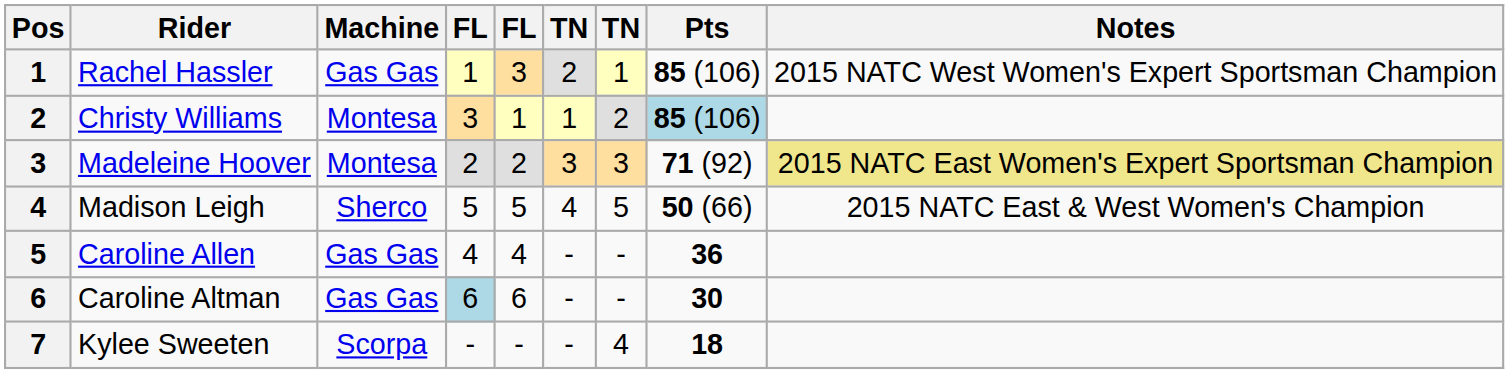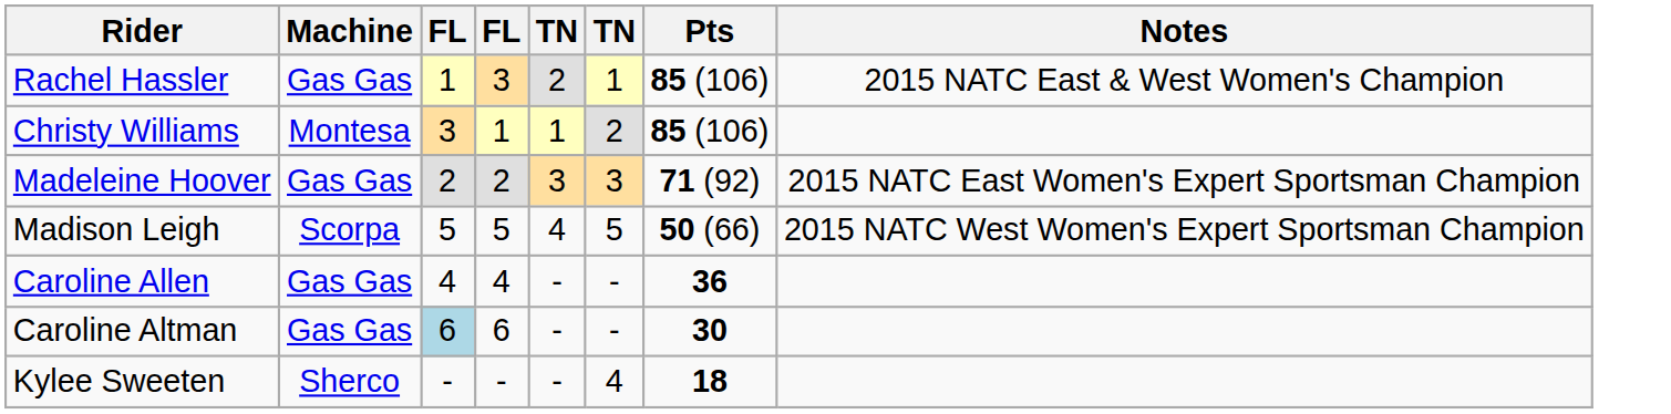- column: Pos | 1 | 2 | 3 | 4 | 5 | 6 | 7
Rachel Hassler | Notes: 2015 NATC West Women's Expert Sportsman Champion -> 2015 NATC East & West Women's Champion
Christy Williams | Pts: lightblue background -> no background
Madeleine Hoover | Machine: Montesa -> Gas Gas
Madeleine Hoover | Notes: khaki background -> no background
Madison Leigh | Machine: Sherco -> Scorpa
Madison Leigh | Notes: 2015 NATC East & West Women's Champion -> 2015 NATC West Women's Expert Sportsman Champion
Kylee Sweeten | Machine: Scorpa -> Sherco
